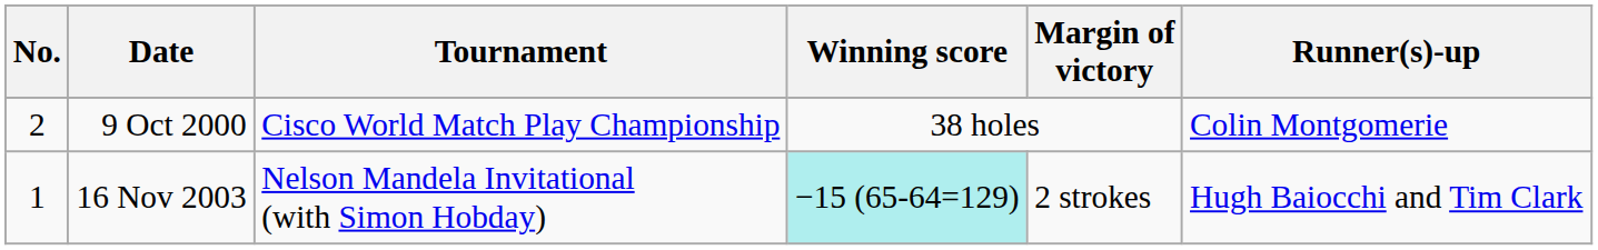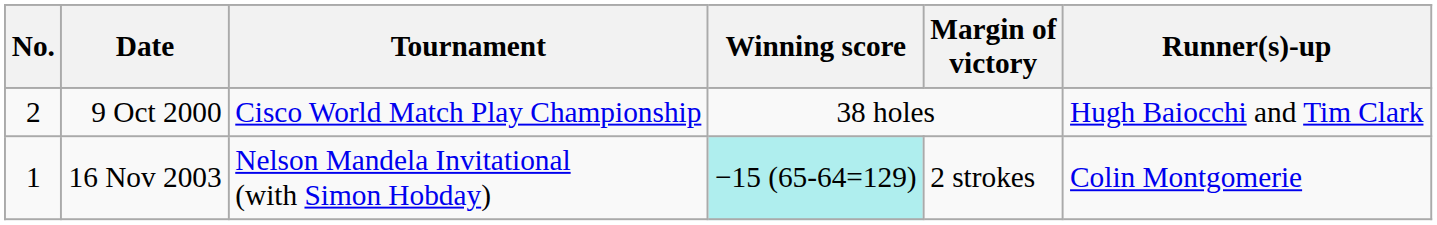9 Oct 2000 | Runner(s)-up: Colin Montgomerie -> Hugh Baiocchi and Tim Clark
16 Nov 2003 | Runner(s)-up: Hugh Baiocchi and Tim Clark -> Colin Montgomerie
